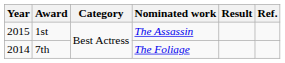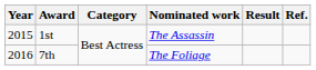7th | Year: 2014 -> 2016
